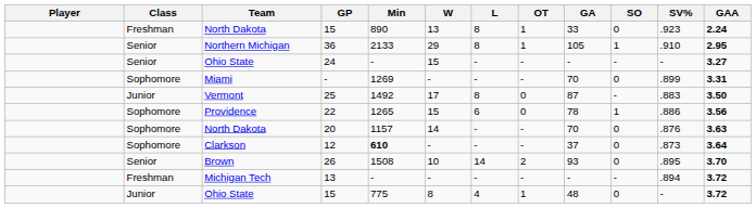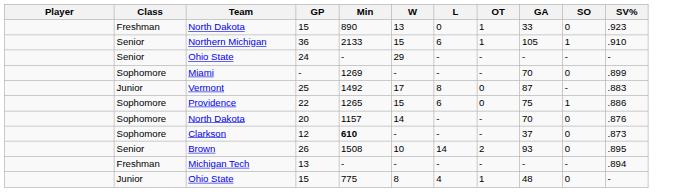- column: GAA | 2.24 | 2.95 | 3.27 | 3.31 | 3.50 | 3.56 | 3.63 | 3.64 | 3.70 | 3.72 | 3.72
North Dakota / 15 | L: 8 -> 0
36 | W: 29 -> 15
36 | L: 8 -> 6
24 | W: 15 -> 29
22 | GA: 78 -> 75
